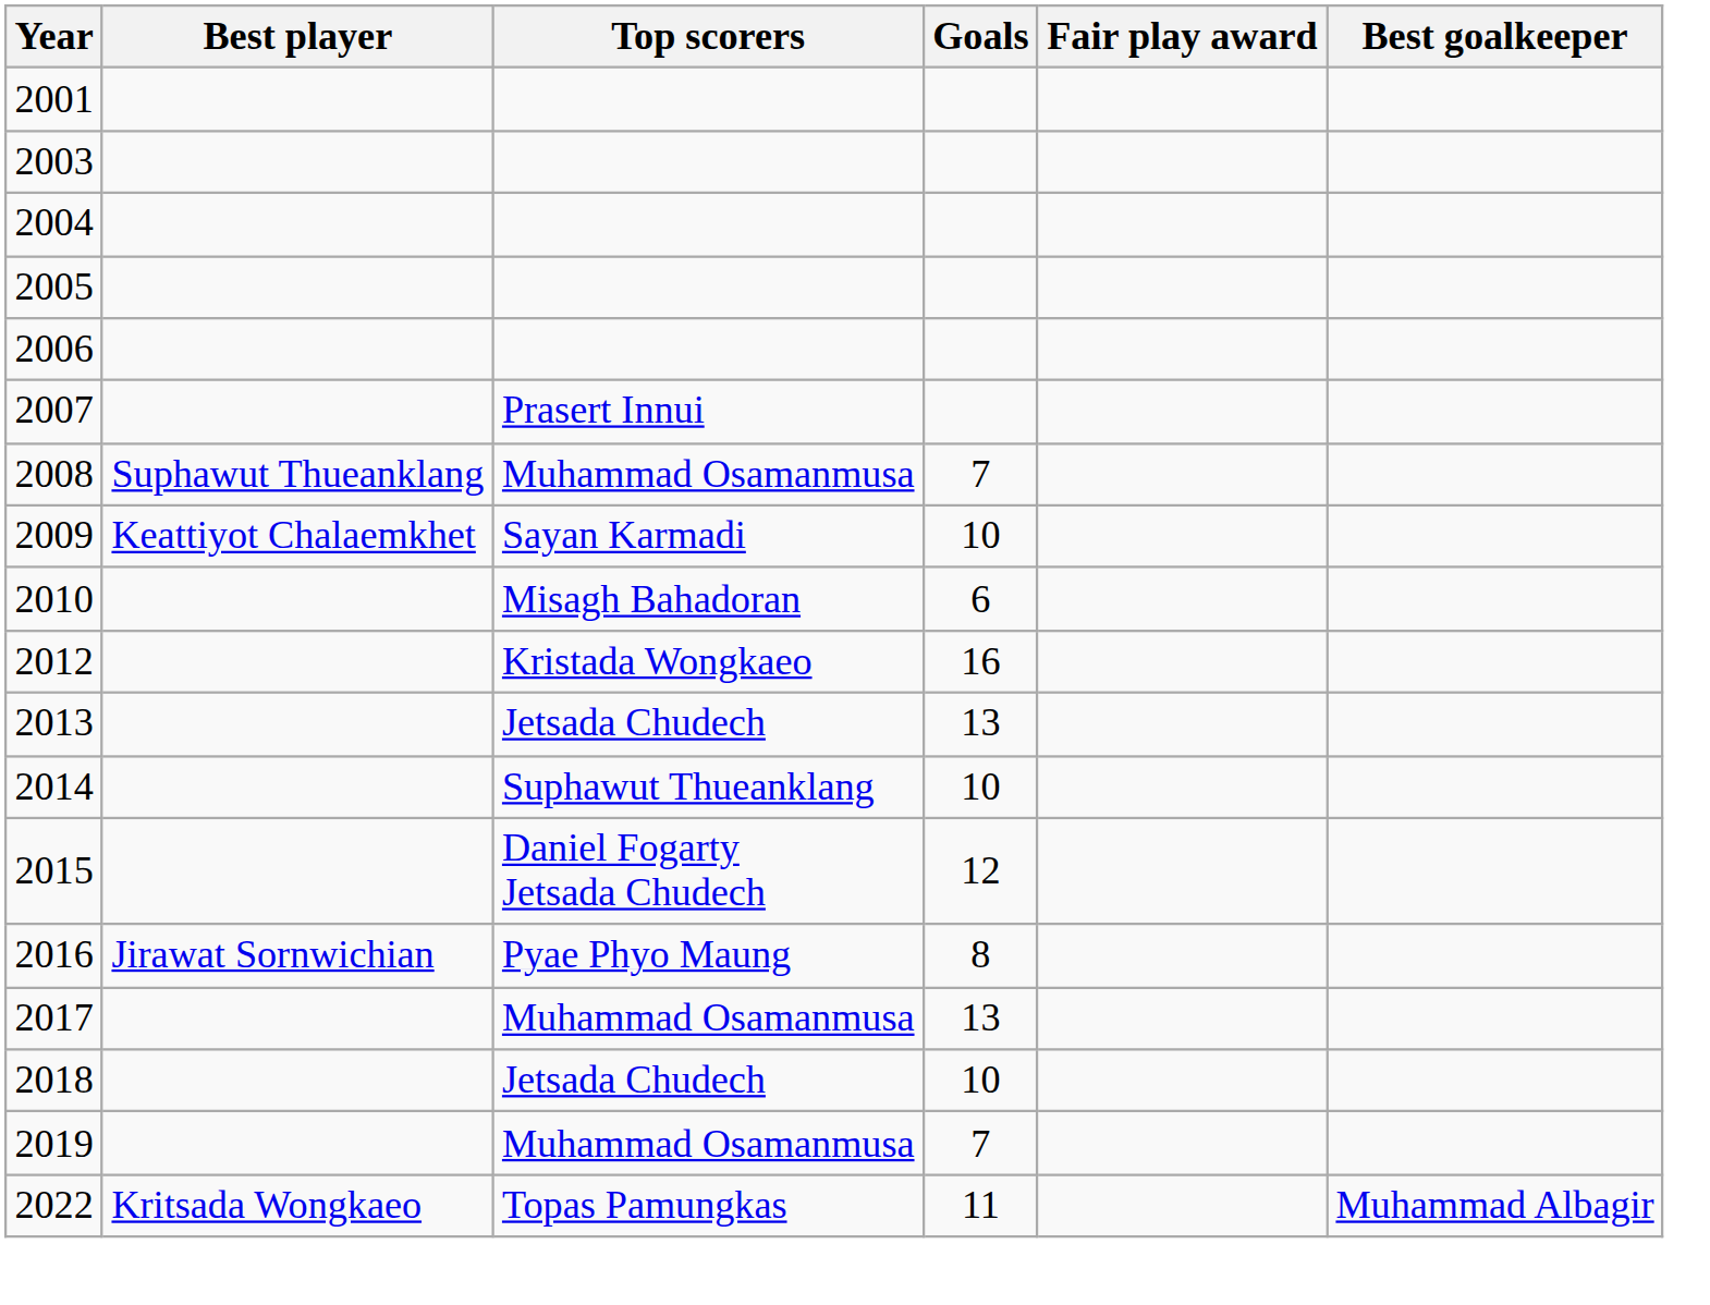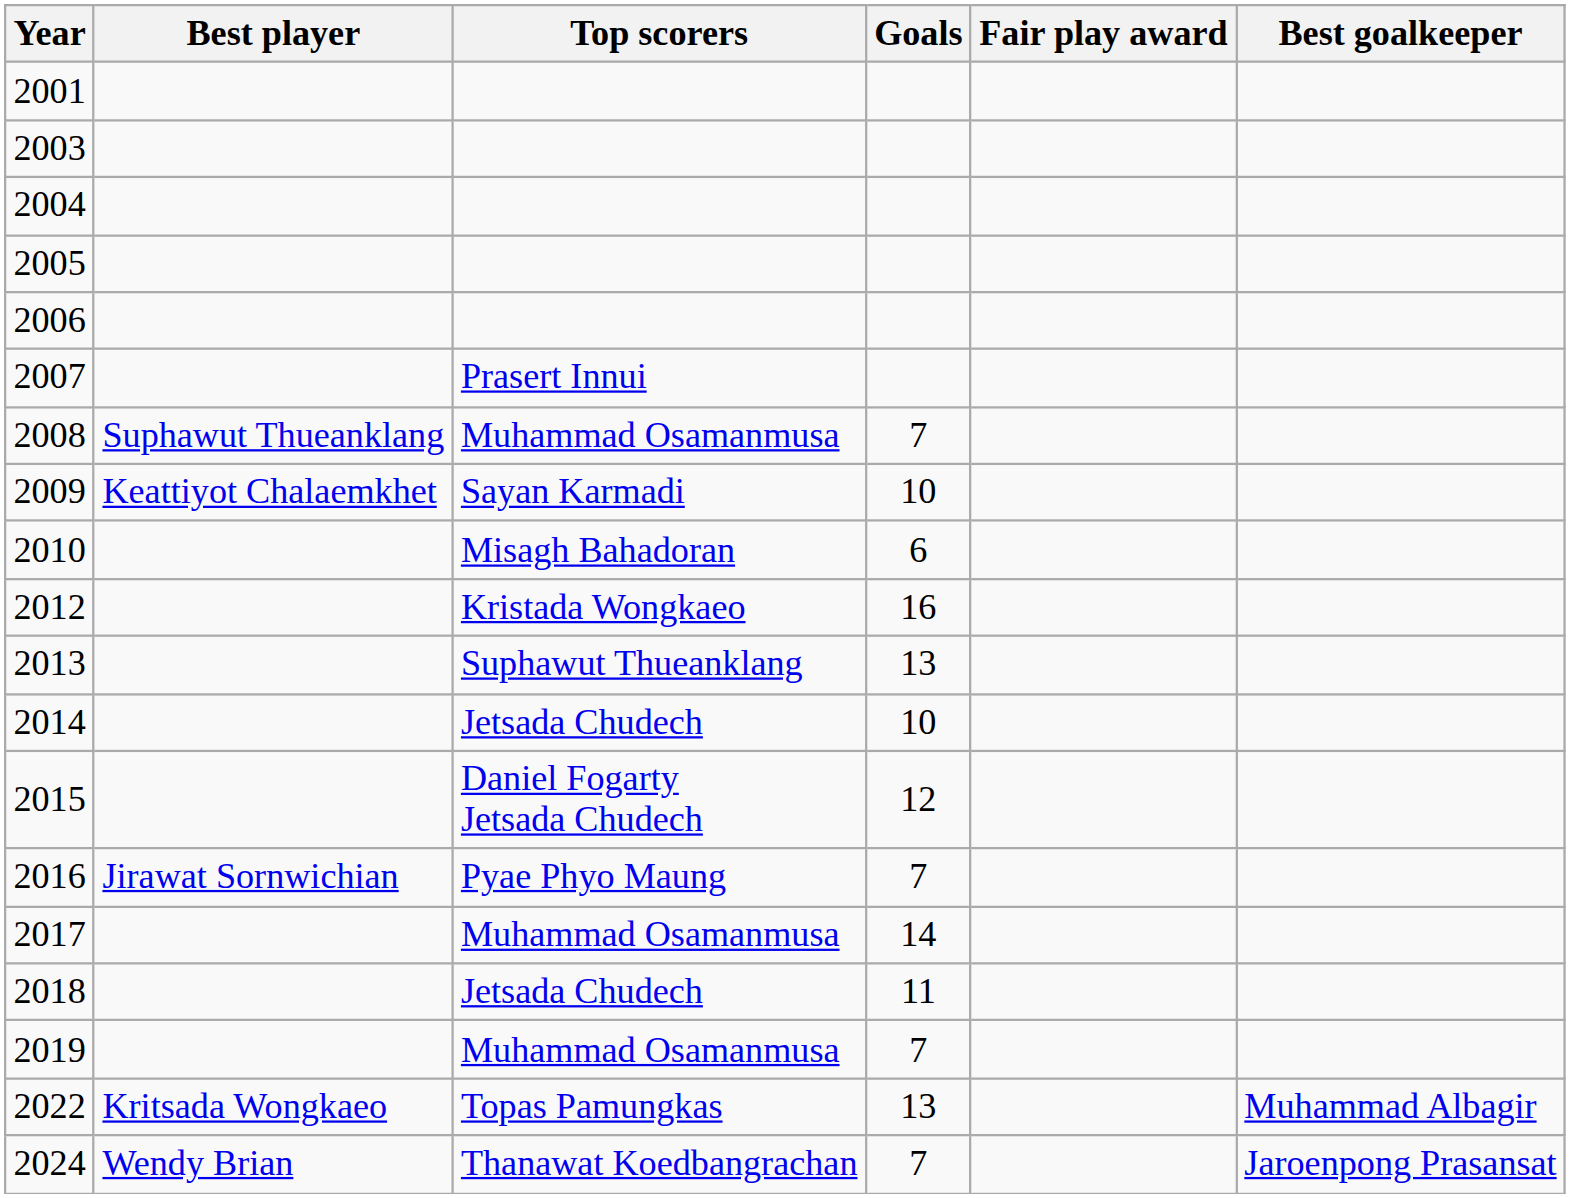2013 | Top scorers: Jetsada Chudech -> Suphawut Thueanklang
2014 | Top scorers: Suphawut Thueanklang -> Jetsada Chudech
2016 | Goals: 8 -> 7
2017 | Goals: 13 -> 14
2018 | Goals: 10 -> 11
2022 | Goals: 11 -> 13
+ row: 2024 | Wendy Brian | Thanawat Koedbangrachan | 7 | Jaroenpong Prasansat
